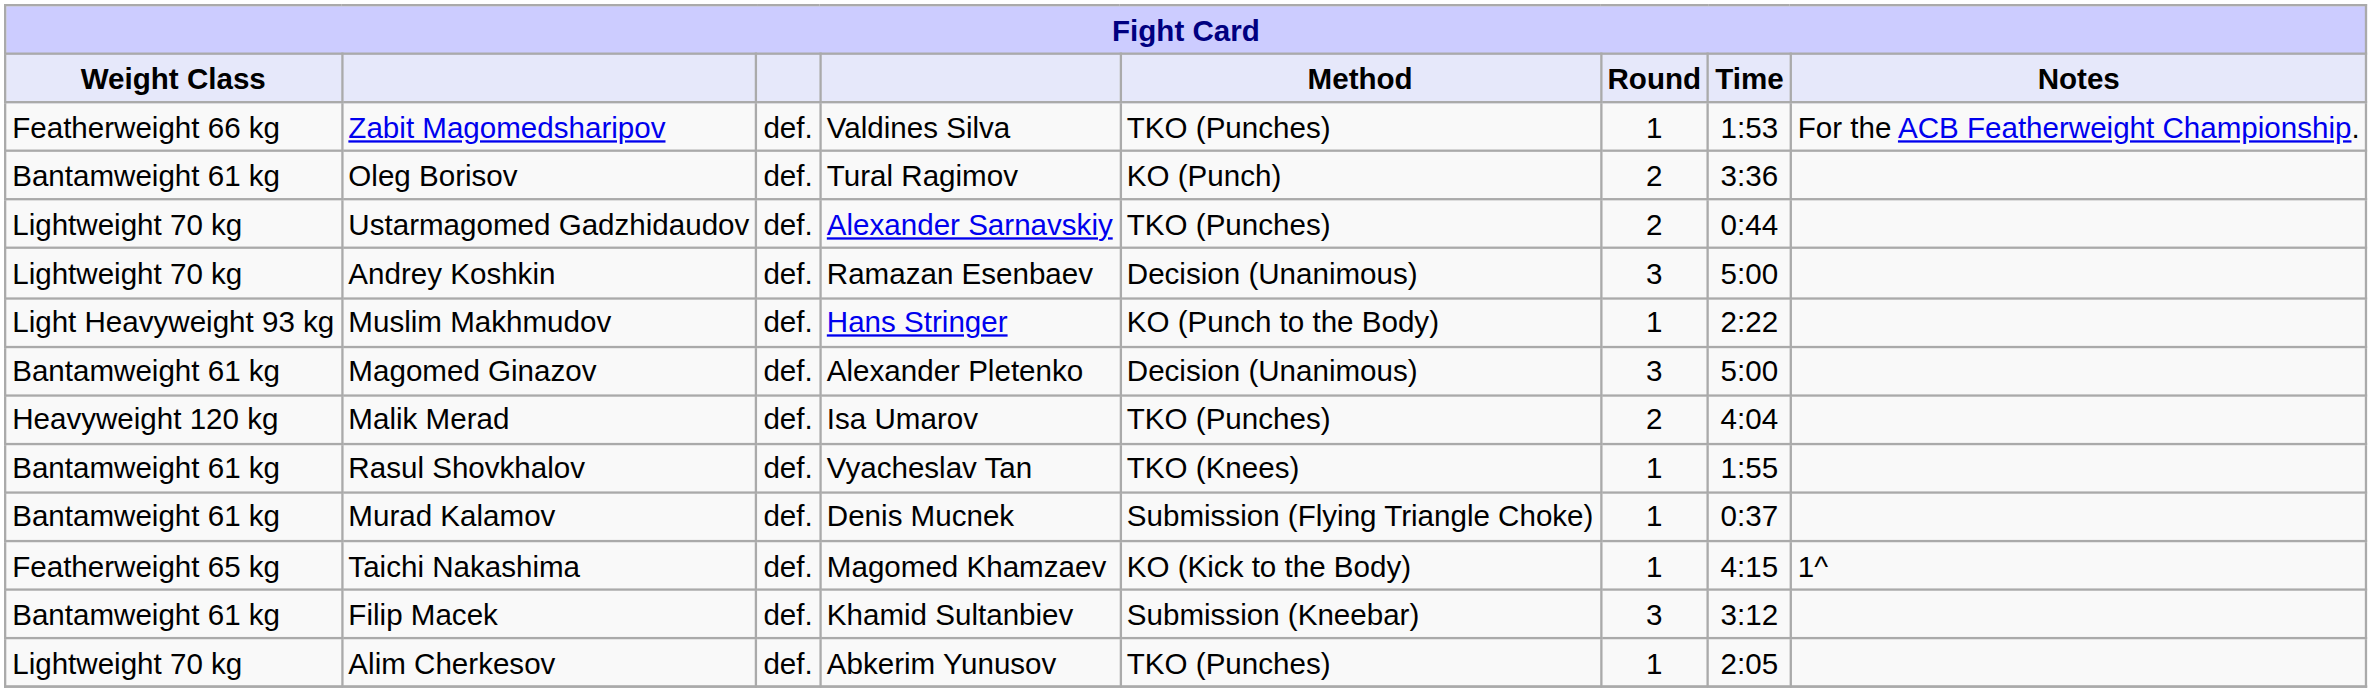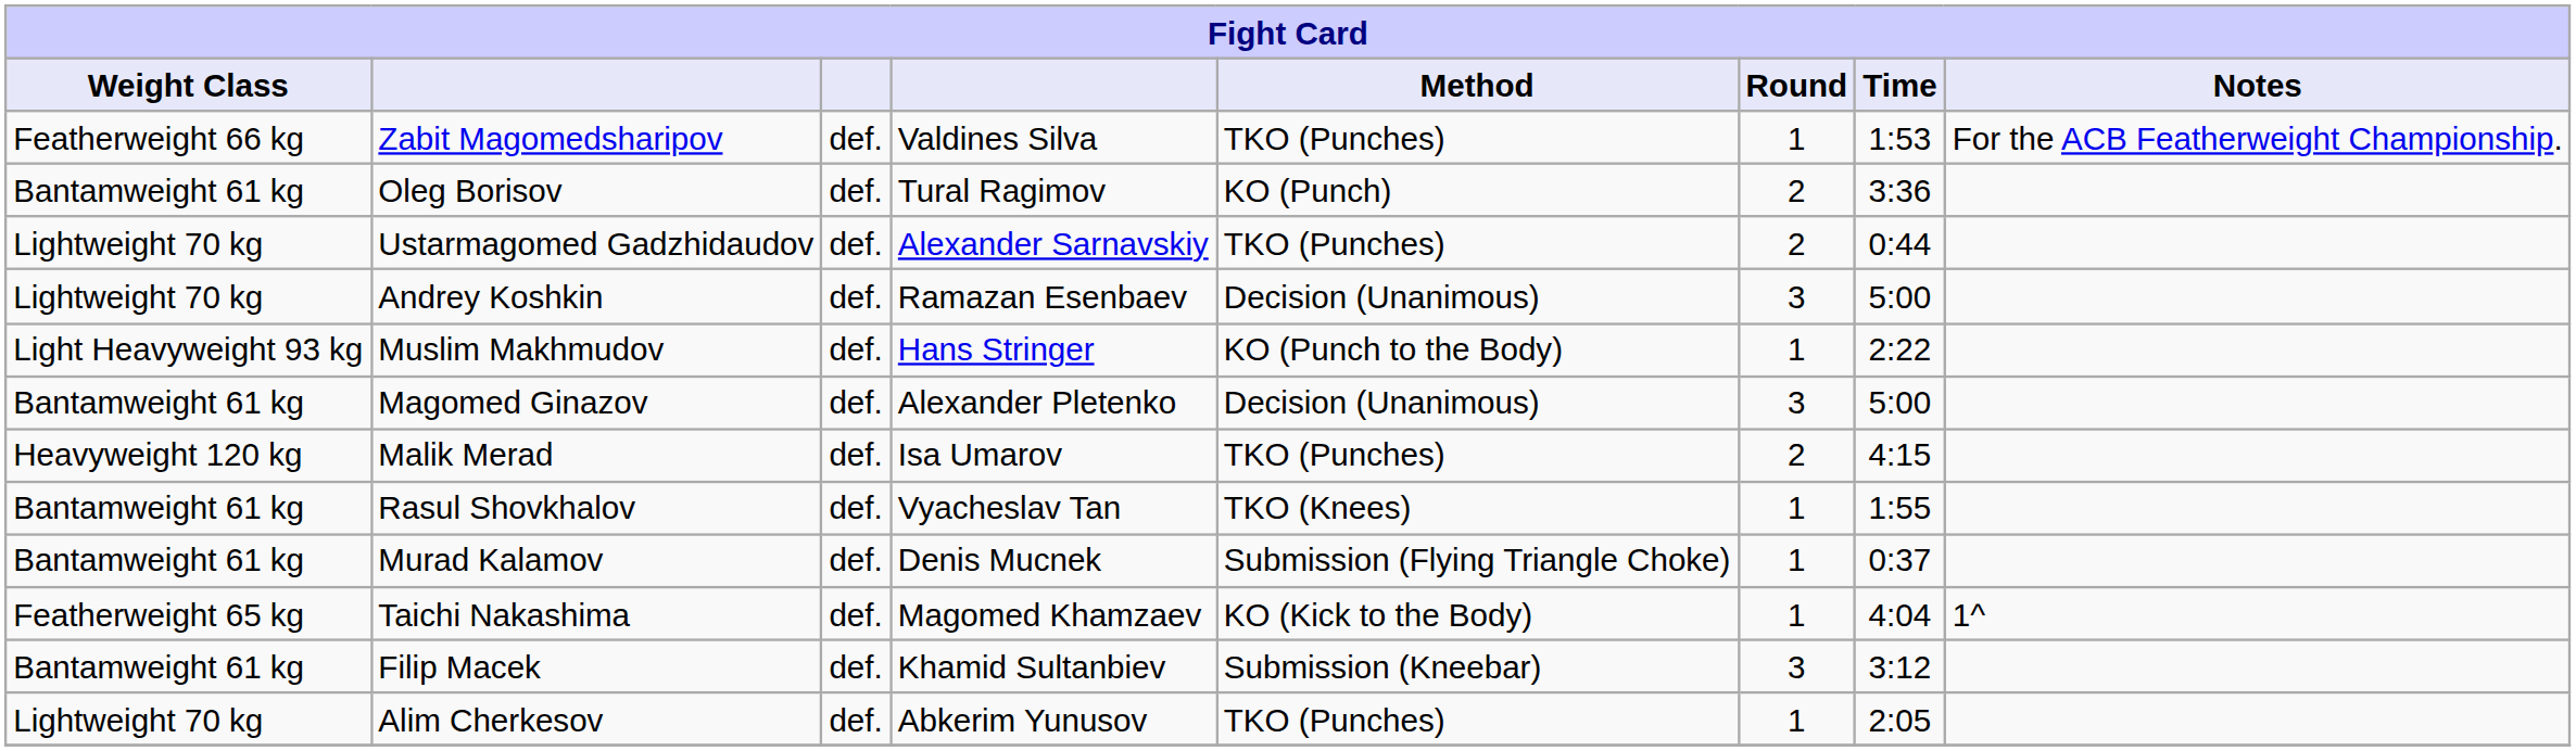Malik Merad | Time: 4:04 -> 4:15
Taichi Nakashima | Time: 4:15 -> 4:04
